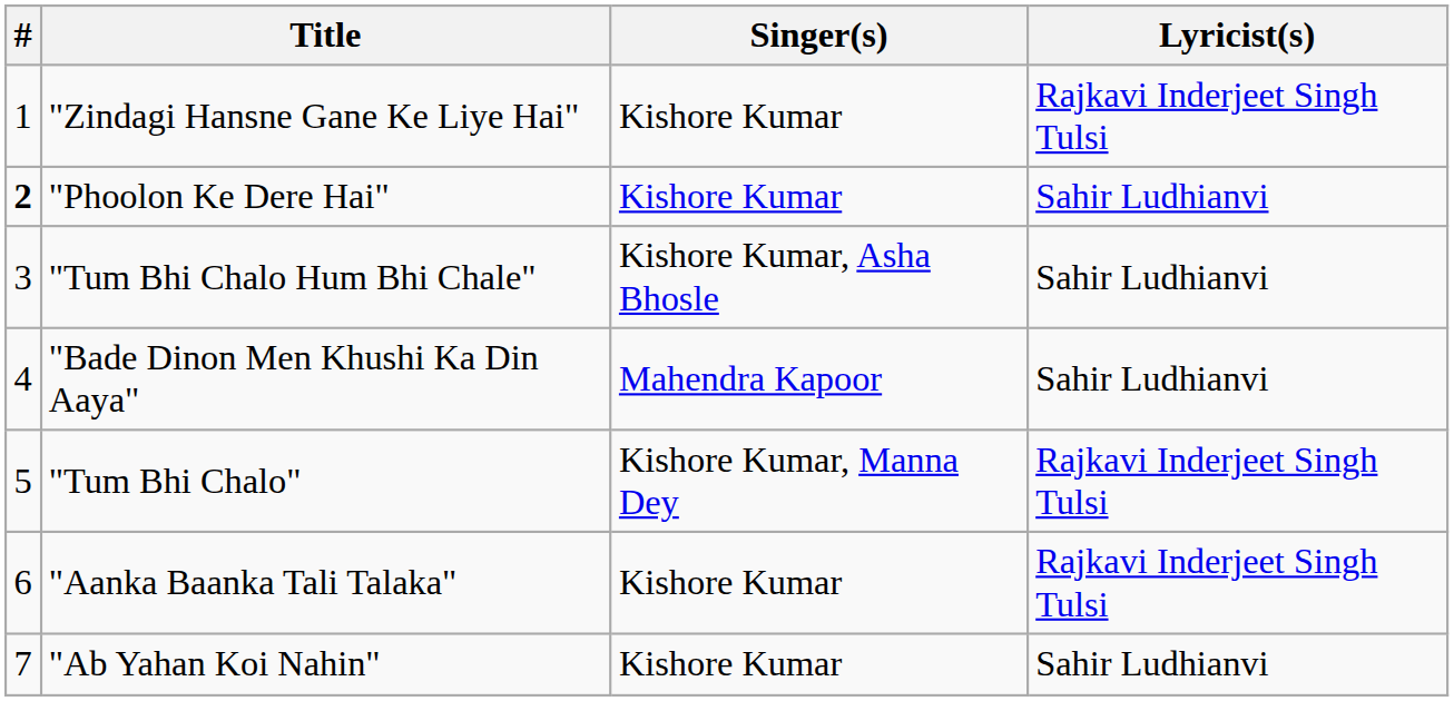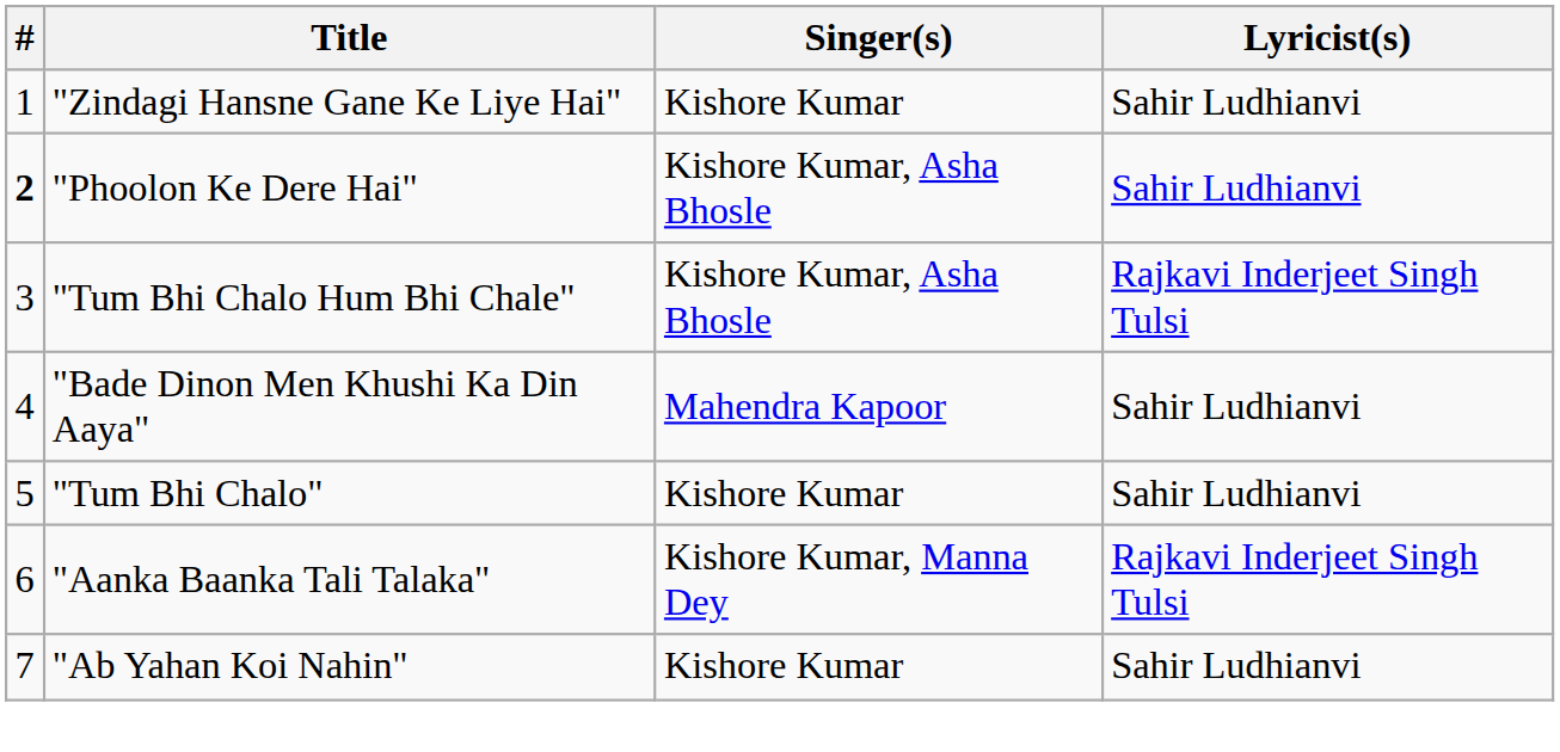"Zindagi Hansne Gane Ke Liye Hai" | Lyricist(s): Rajkavi Inderjeet Singh Tulsi -> Sahir Ludhianvi
"Phoolon Ke Dere Hai" | Singer(s): Kishore Kumar -> Kishore Kumar, Asha Bhosle
"Tum Bhi Chalo Hum Bhi Chale" | Lyricist(s): Sahir Ludhianvi -> Rajkavi Inderjeet Singh Tulsi
"Tum Bhi Chalo" | Singer(s): Kishore Kumar, Manna Dey -> Kishore Kumar
"Tum Bhi Chalo" | Lyricist(s): Rajkavi Inderjeet Singh Tulsi -> Sahir Ludhianvi
"Aanka Baanka Tali Talaka" | Singer(s): Kishore Kumar -> Kishore Kumar, Manna Dey
